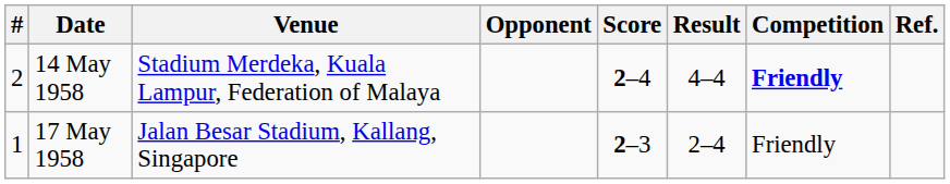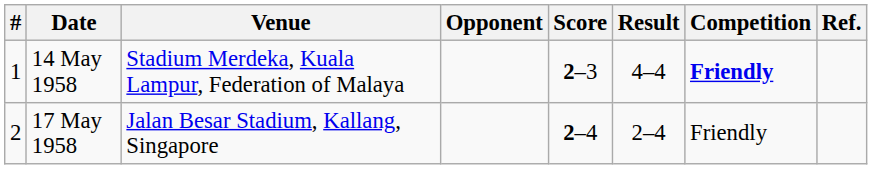14 May 1958 | #: 2 -> 1
14 May 1958 | Score: 2–4 -> 2–3
17 May 1958 | #: 1 -> 2
17 May 1958 | Score: 2–3 -> 2–4
